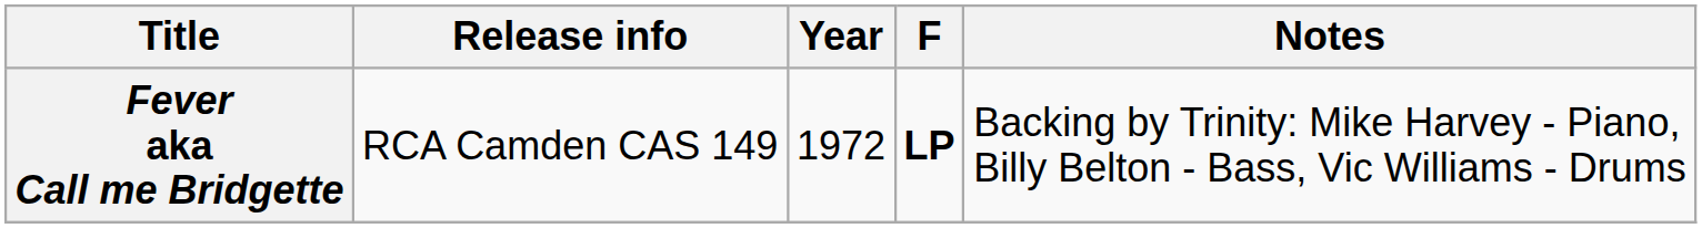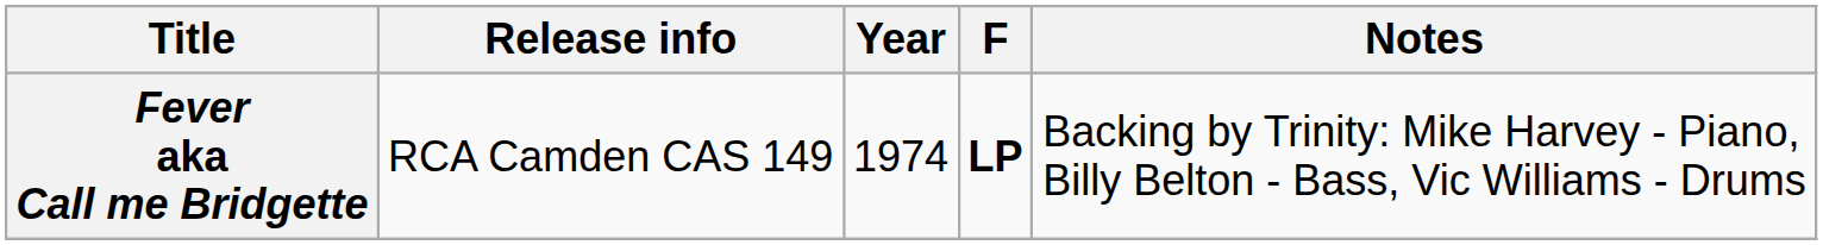Fever aka Call me Bridgette | Year: 1972 -> 1974
